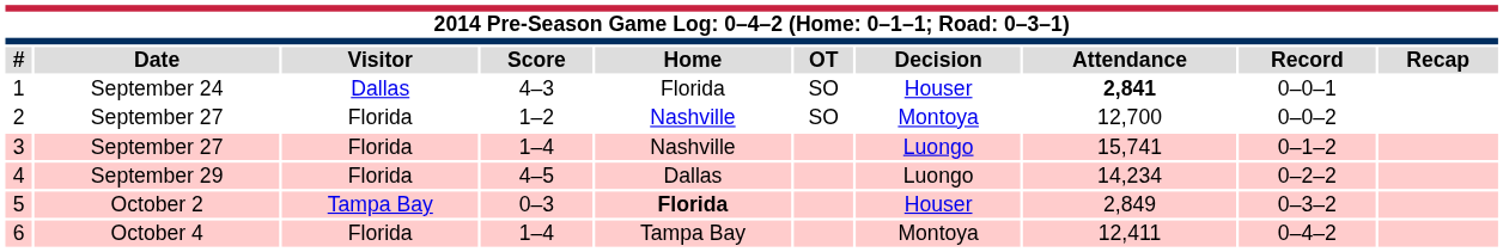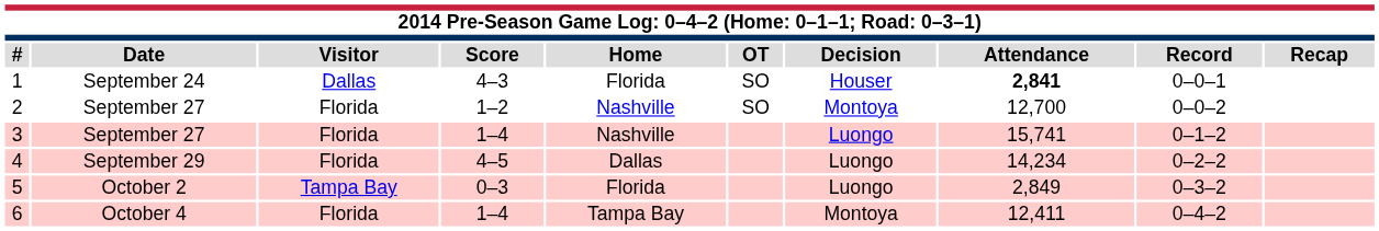5 | Home: bold -> normal
5 | Decision: Houser -> Luongo
